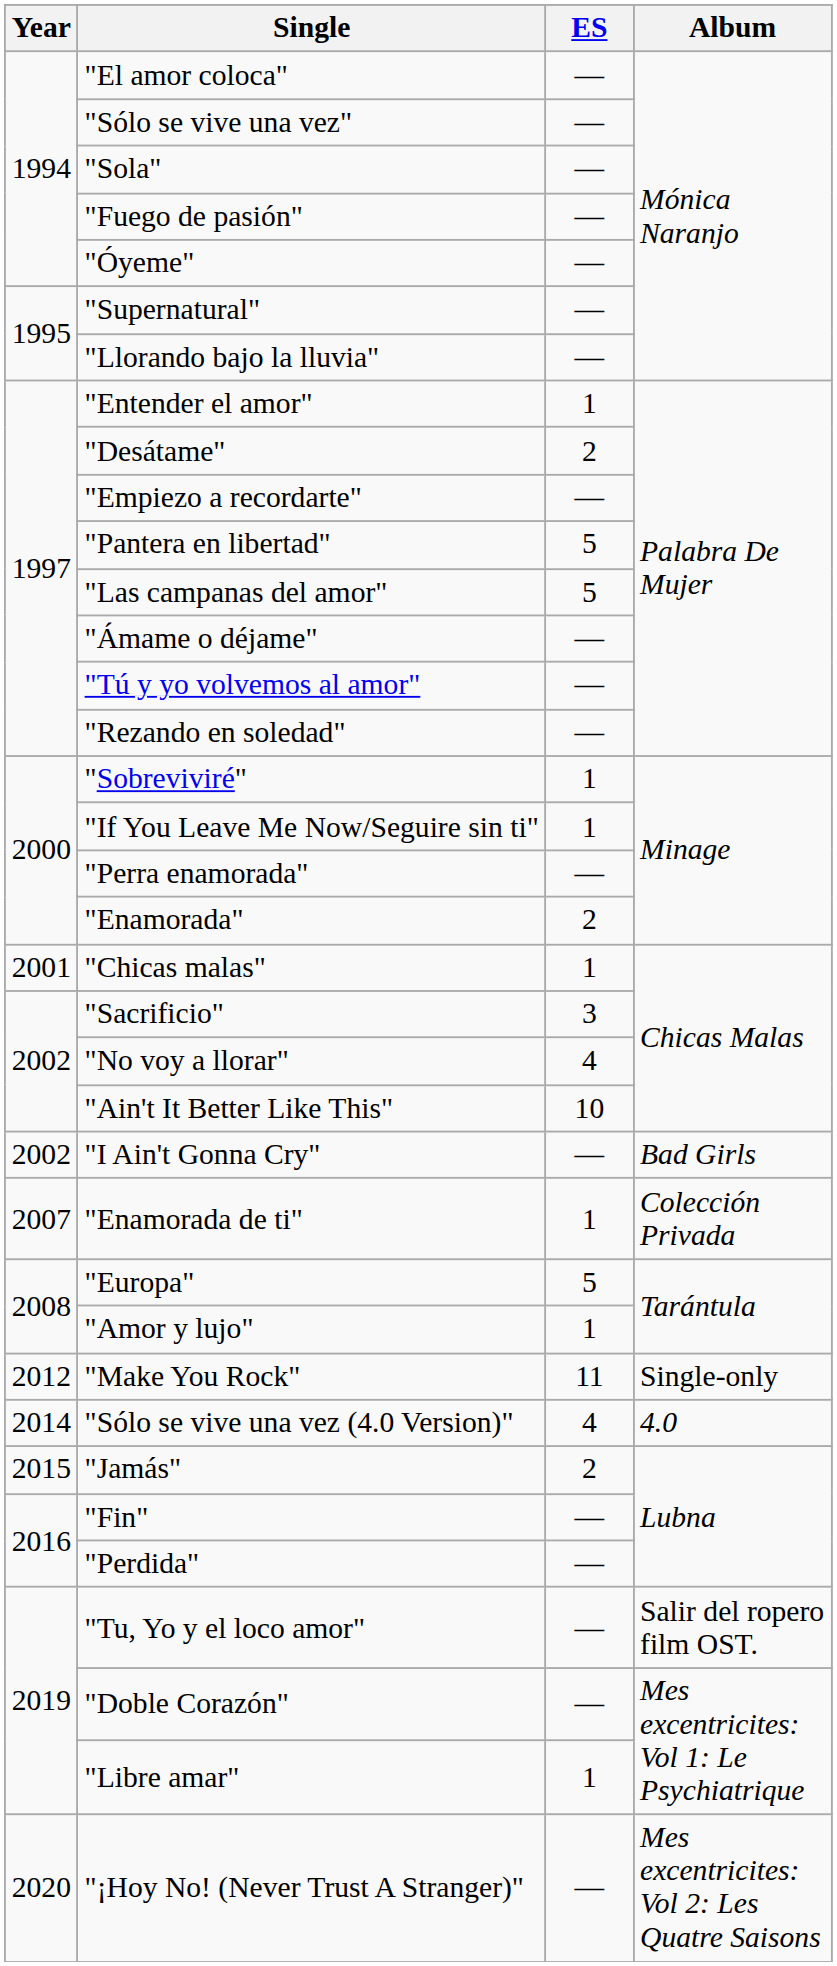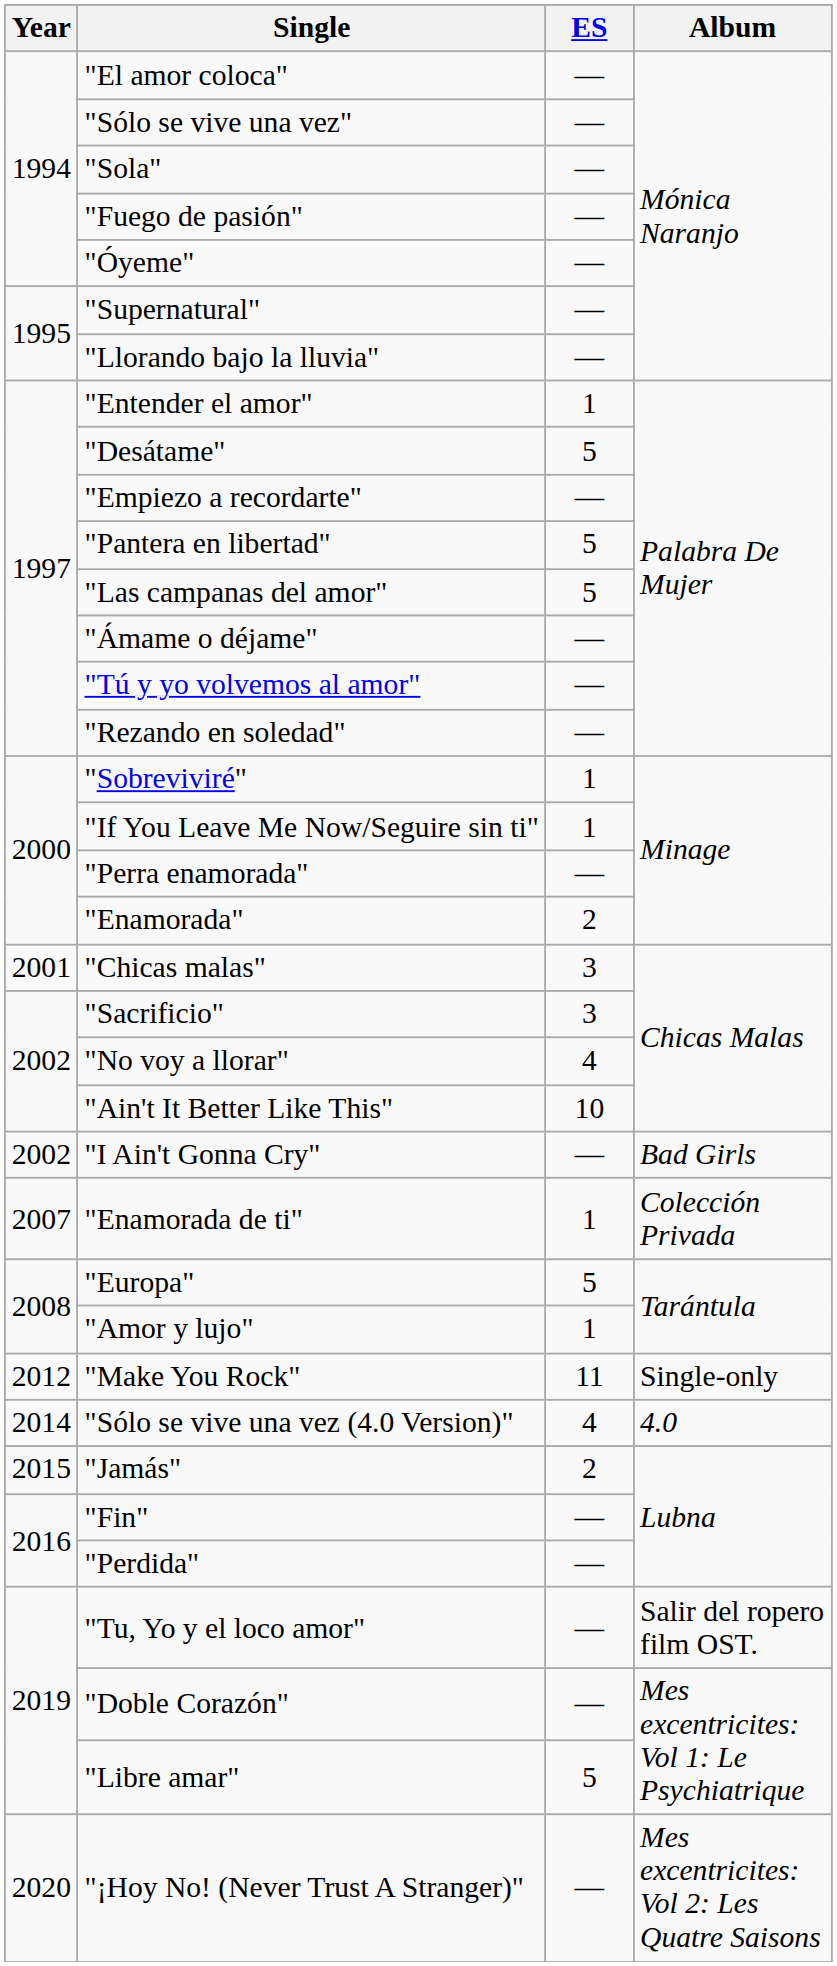"Desátame" | ES: 2 -> 5
"Chicas malas" | ES: 1 -> 3
"Libre amar" | ES: 1 -> 5
